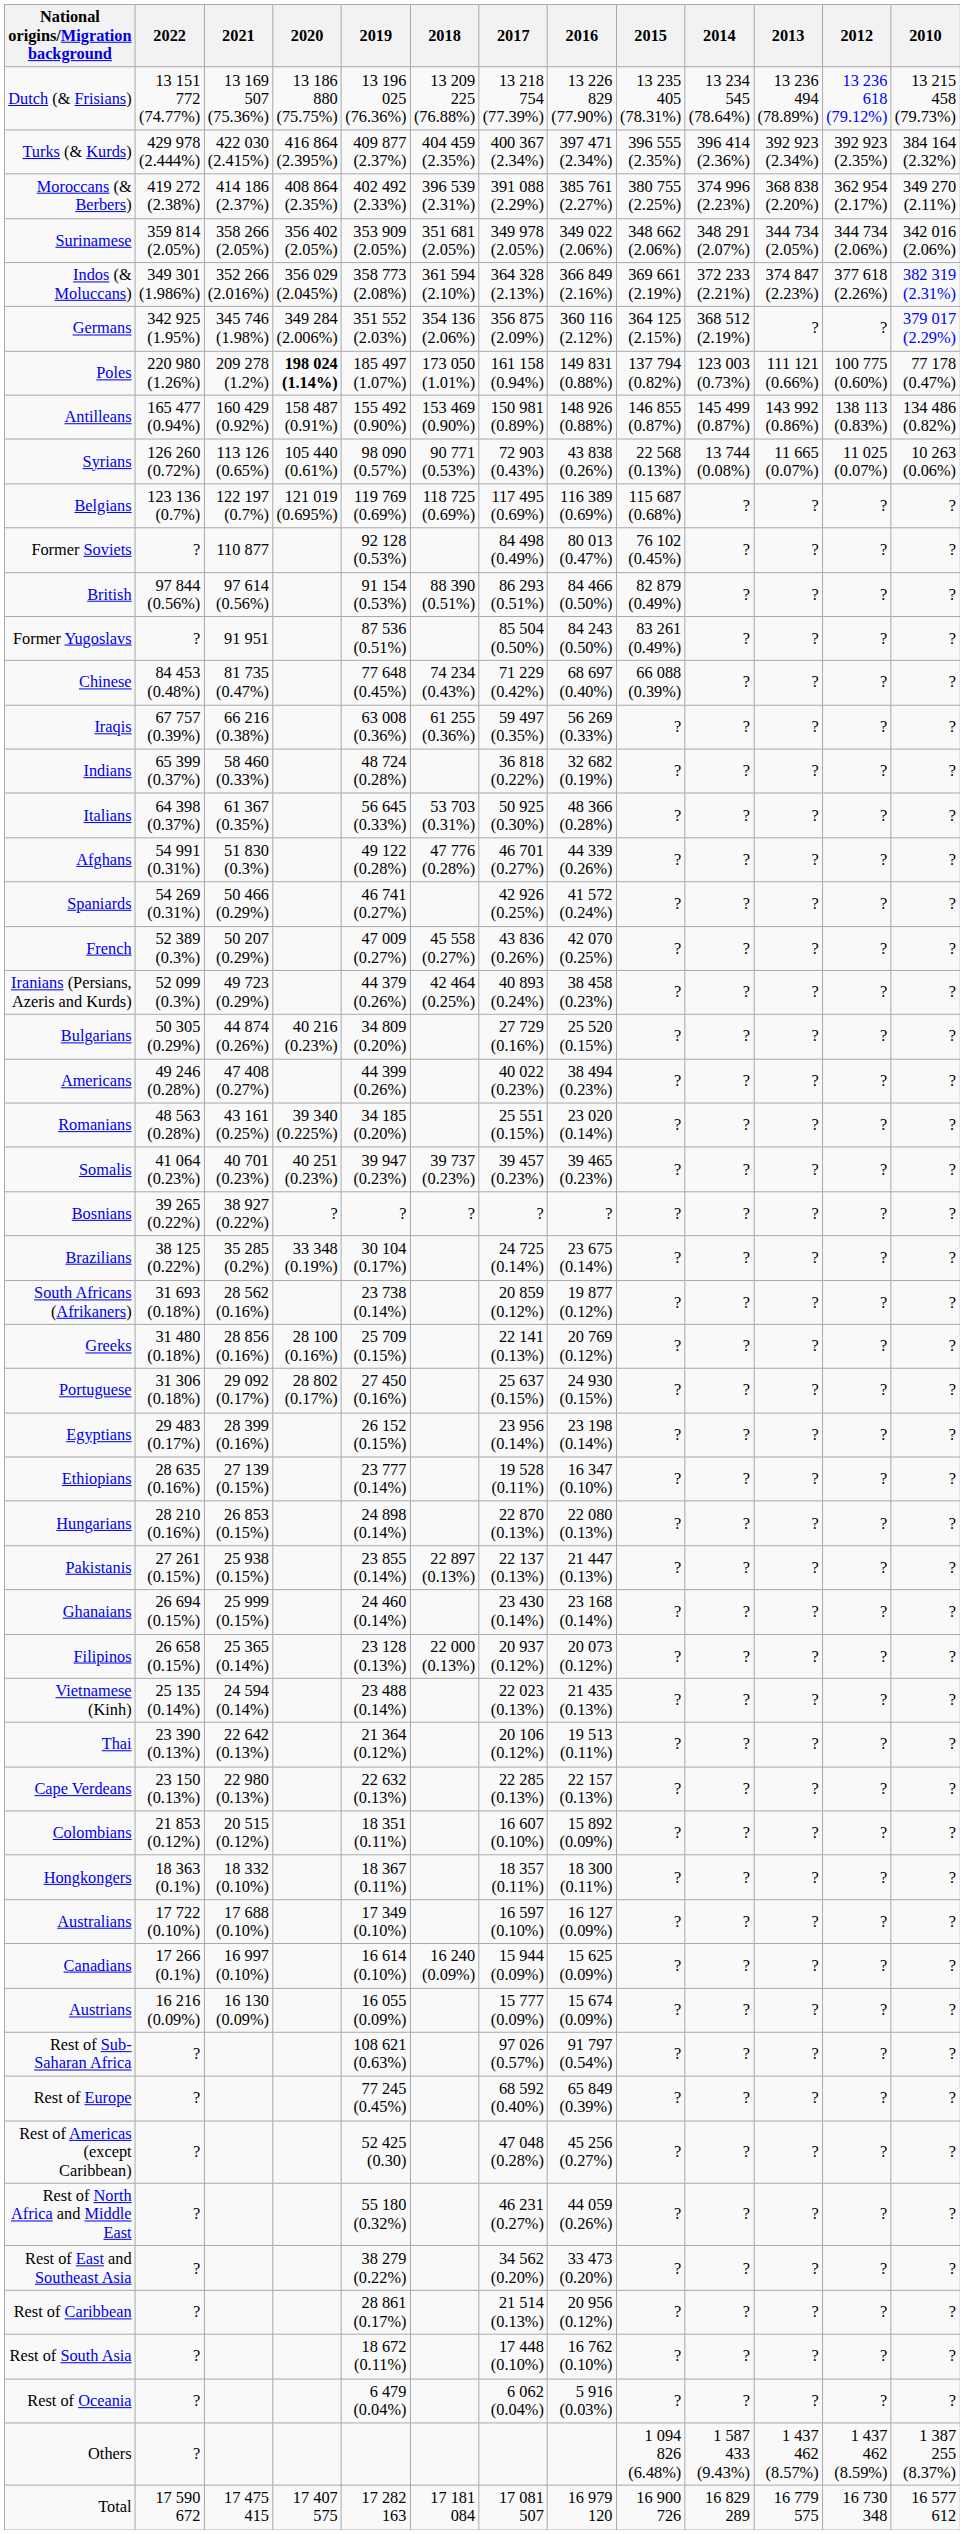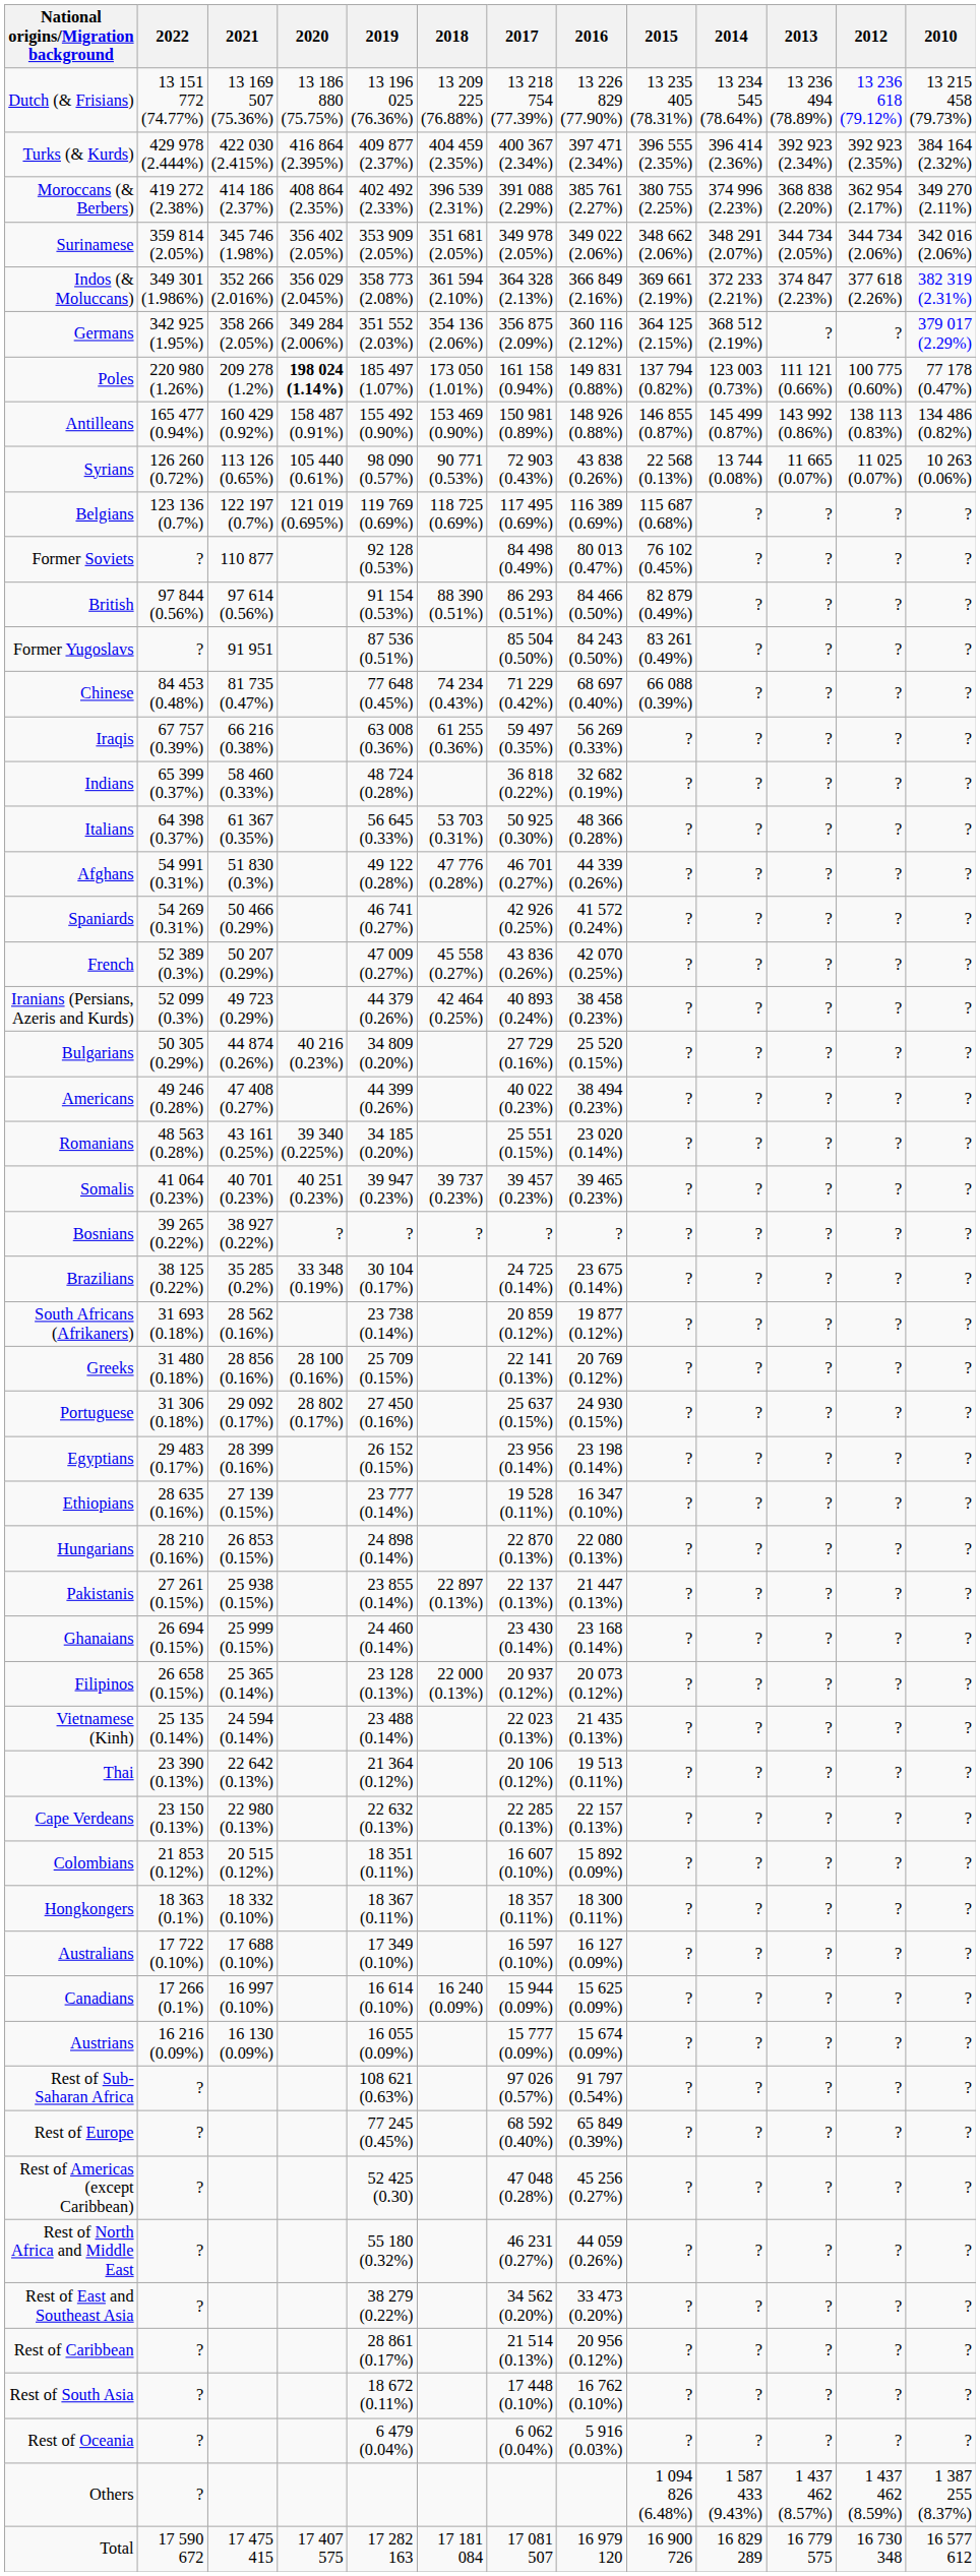Surinamese | 2021: 358 266 (2.05%) -> 345 746 (1.98%)
Germans | 2021: 345 746 (1.98%) -> 358 266 (2.05%)
